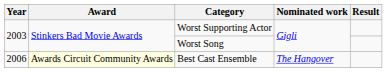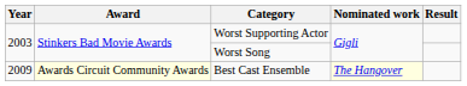Best Cast Ensemble | Year: 2006 -> 2009
Best Cast Ensemble | Nominated work: no background -> lightyellow background
